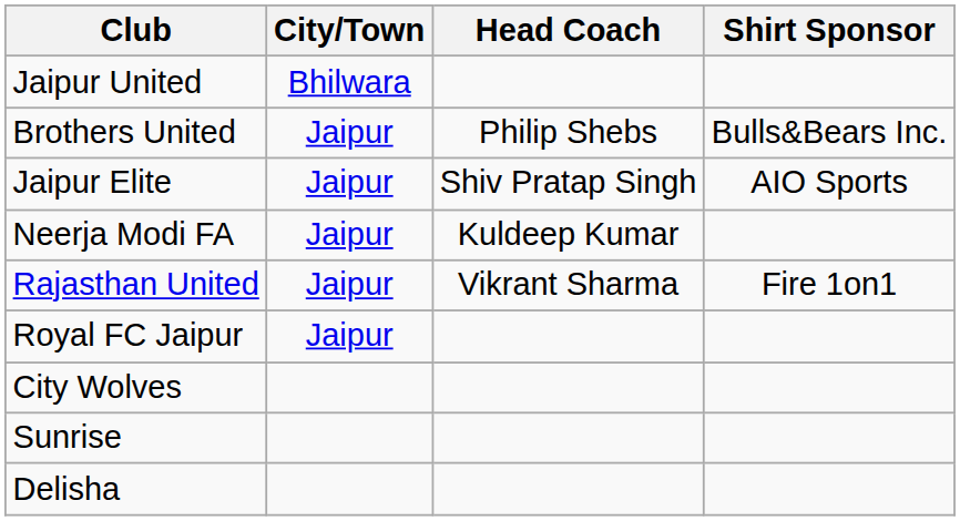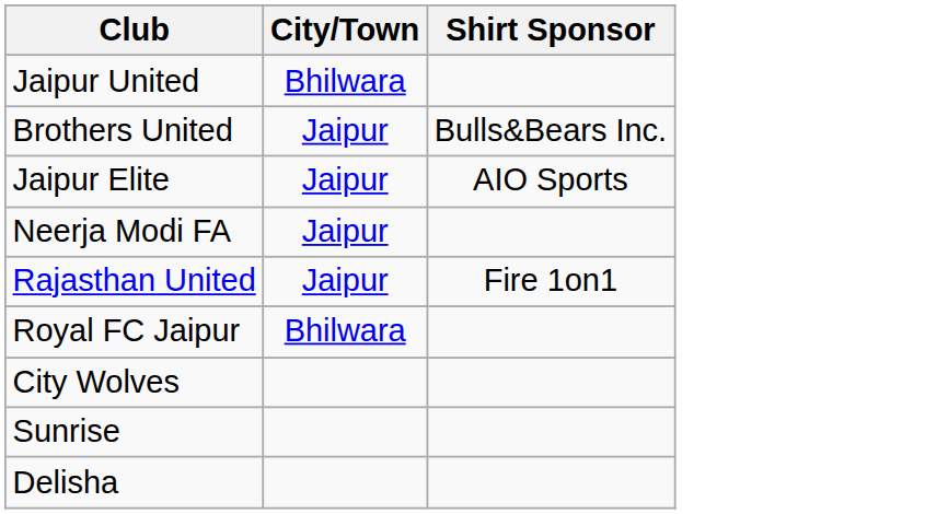- column: Head Coach | Philip Shebs | Shiv Pratap Singh | Kuldeep Kumar | Vikrant Sharma
Royal FC Jaipur | City/Town: Jaipur -> Bhilwara
